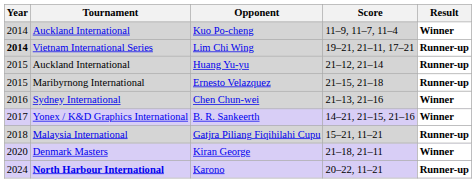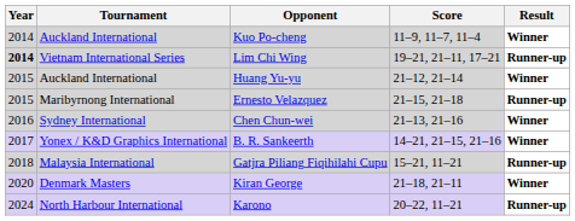Huang Yu-yu | Result: Runner-up -> Winner
Karono | Tournament: bold -> normal
